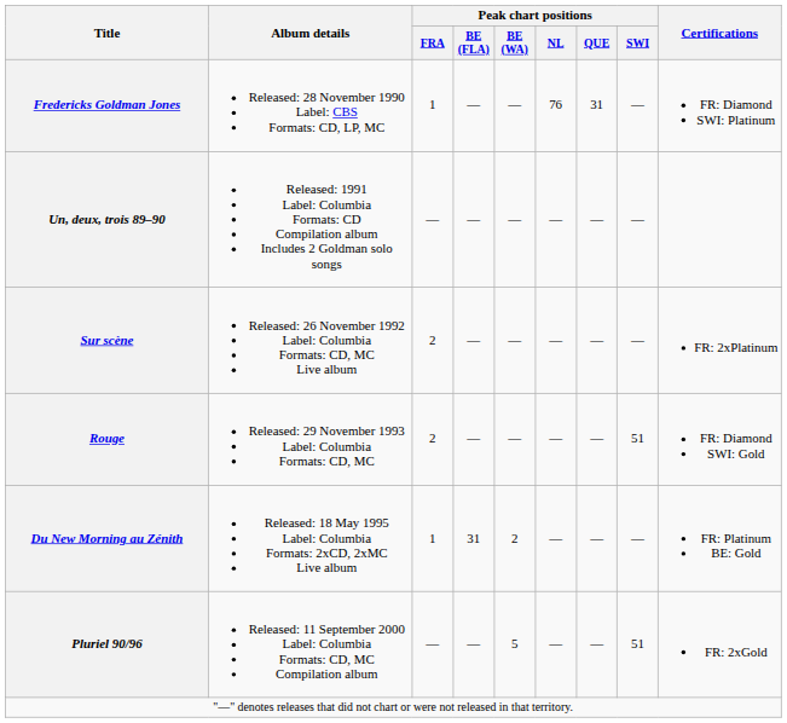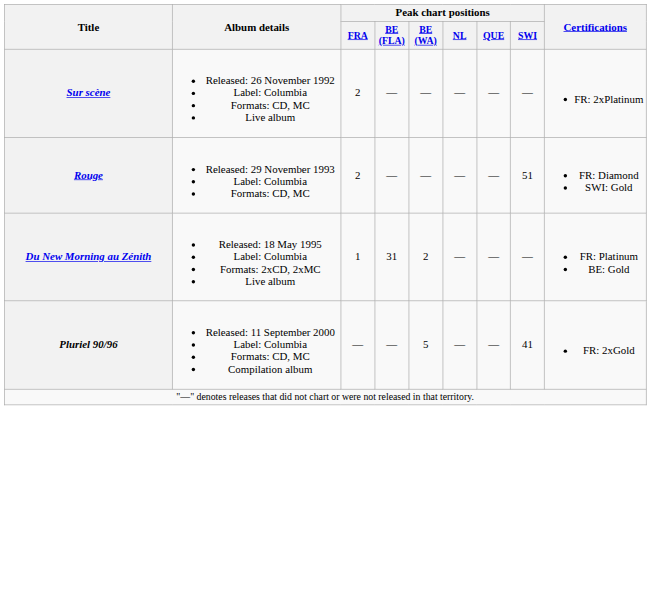- row: Fredericks Goldman Jones | Released: 28 November 1990 Label: CBS Formats: CD, LP, MC | 1 | — | — | 76 | 31 | — | FR: Diamond SWI: Platinum
- row: Un, deux, trois 89–90 | Released: 1991 Label: Columbia Formats: CD Compilation album Includes 2 Goldman solo songs | — | — | — | — | — | —
Pluriel 90/96 | Peak chart positions / SWI: 51 -> 41
